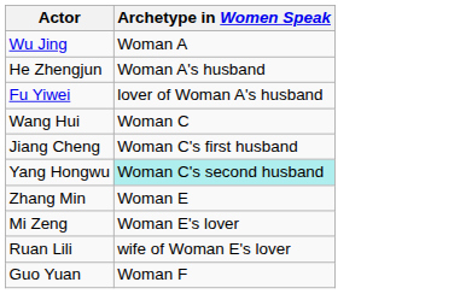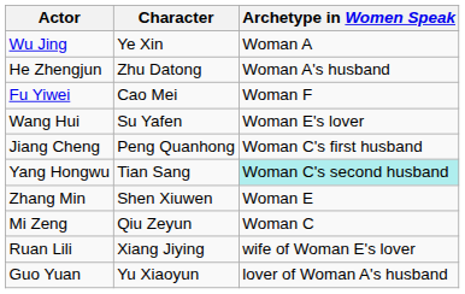+ column: Character | Ye Xin | Zhu Datong | Cao Mei | Su Yafen | Peng Quanhong | Tian Sang | Shen Xiuwen | Qiu Zeyun | Xiang Jiying | Yu Xiaoyun
Fu Yiwei | Archetype in Women Speak: lover of Woman A's husband -> Woman F
Wang Hui | Archetype in Women Speak: Woman C -> Woman E's lover
Mi Zeng | Archetype in Women Speak: Woman E's lover -> Woman C
Guo Yuan | Archetype in Women Speak: Woman F -> lover of Woman A's husband
